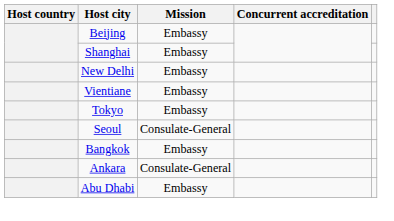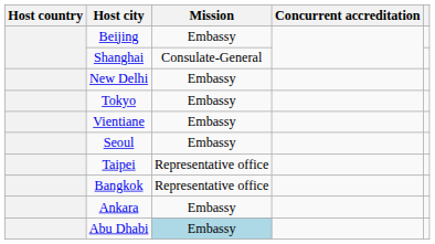Shanghai | Mission: Embassy -> Consulate-General
rows swapped: Tokyo <-> Vientiane
Seoul | Mission: Consulate-General -> Embassy
+ row: Taipei | Representative office
Bangkok | Mission: Embassy -> Representative office
Ankara | Mission: Consulate-General -> Embassy
Abu Dhabi | Mission: no background -> lightblue background
